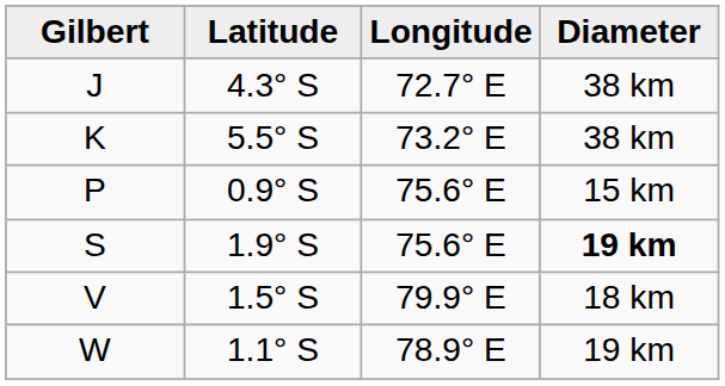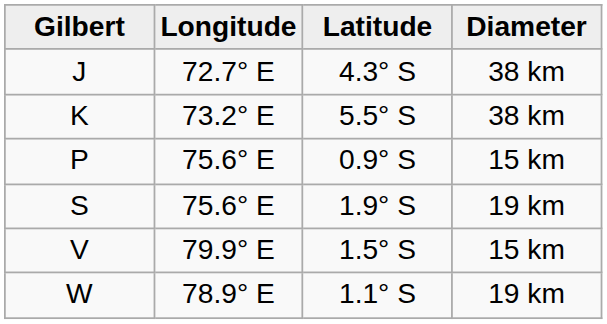columns swapped: Latitude <-> Longitude
S | Diameter: bold -> normal
V | Diameter: 18 km -> 15 km
